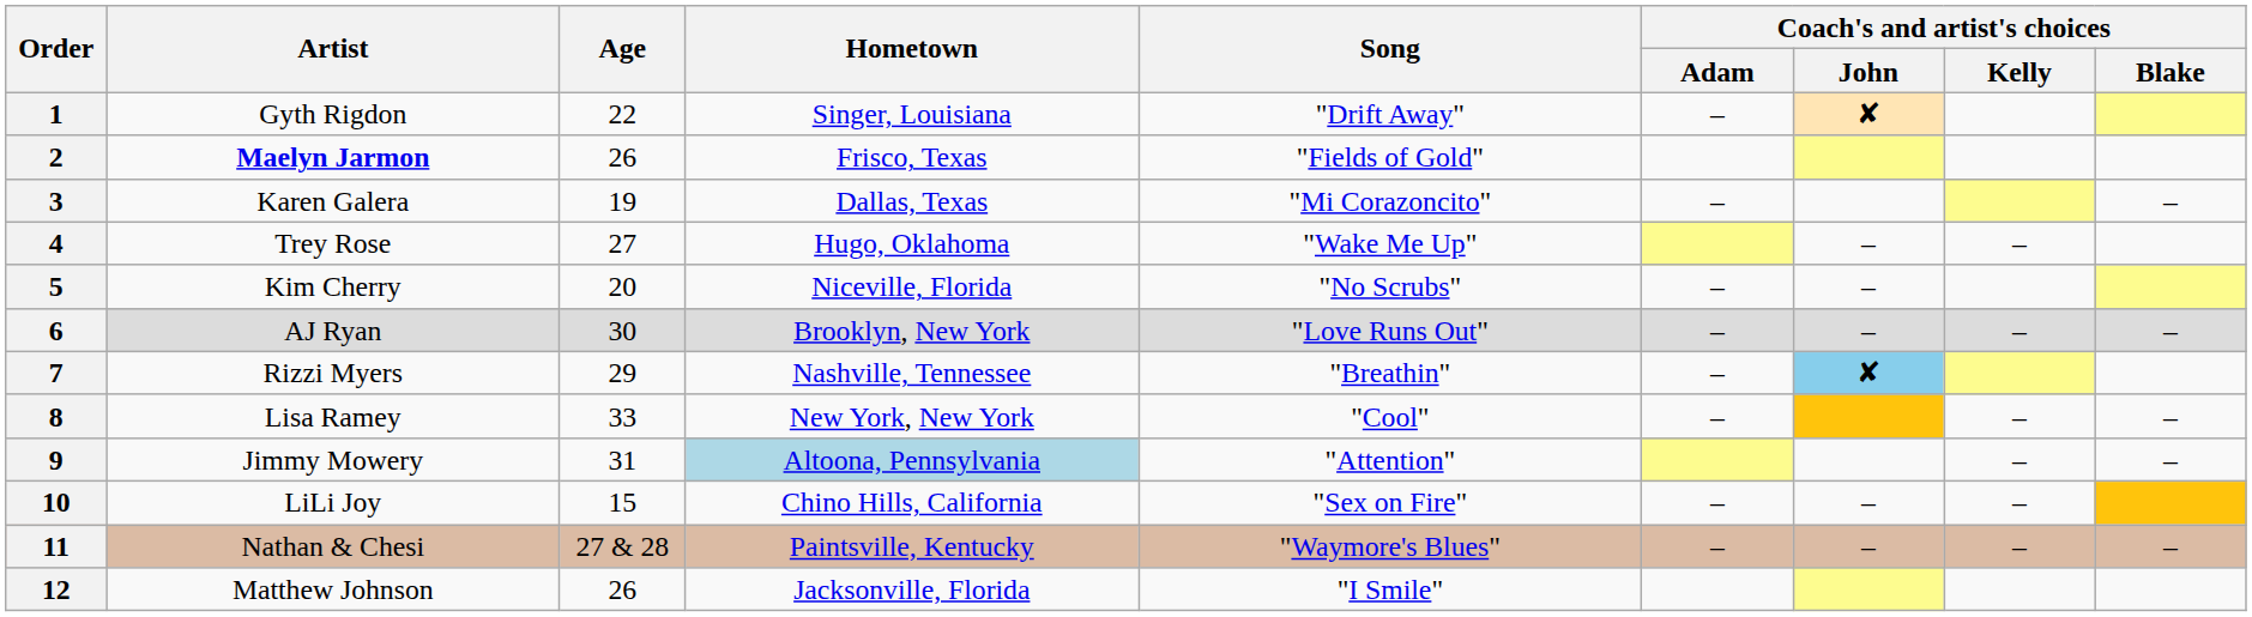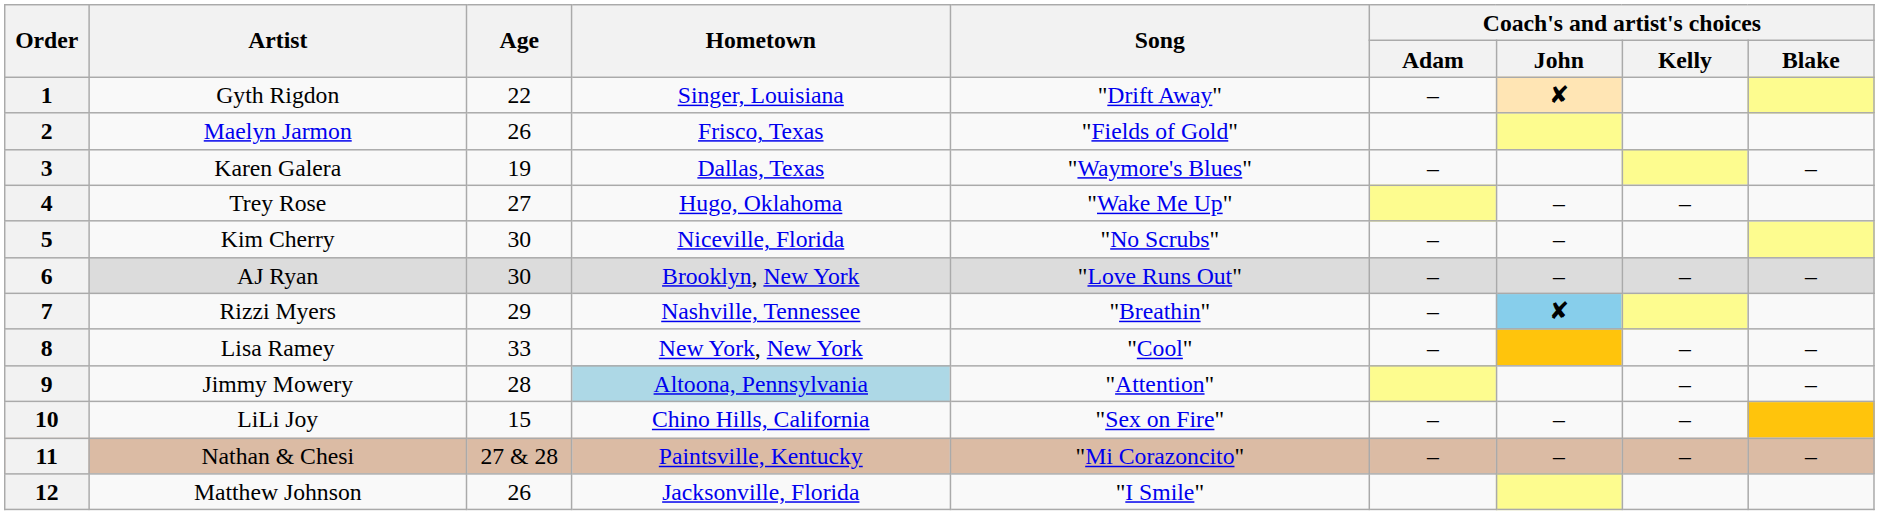2 | Artist: bold -> normal
3 | Song: "Mi Corazoncito" -> "Waymore's Blues"
5 | Age: 20 -> 30
9 | Age: 31 -> 28
11 | Song: "Waymore's Blues" -> "Mi Corazoncito"
